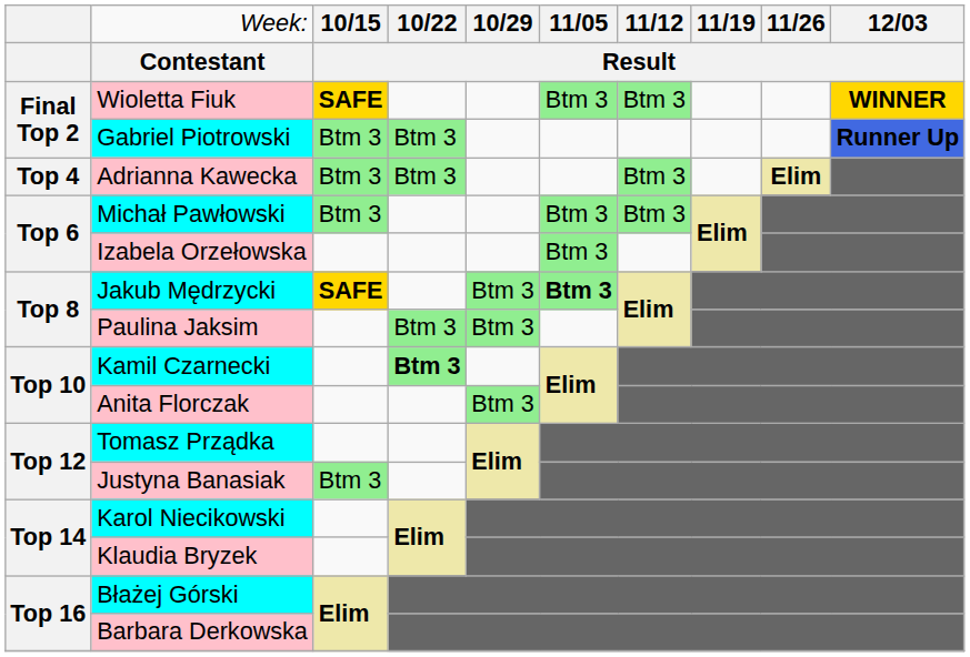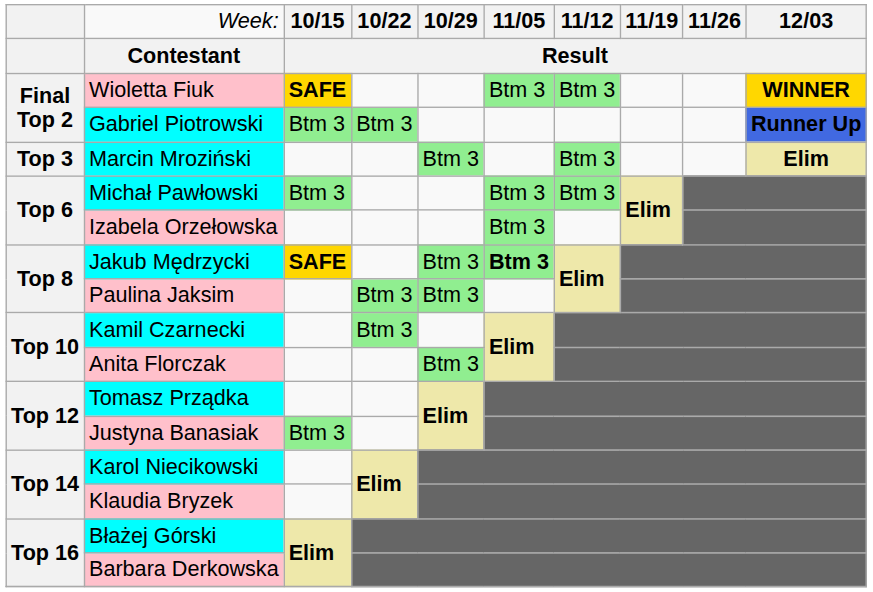+ row: Top 3 | Marcin Mroziński | Btm 3 | Btm 3 | Elim
- row: Top 4 | Adrianna Kawecka | Btm 3 | Btm 3 | Btm 3 | Elim
Kamil Czarnecki | column 4: bold -> normal
